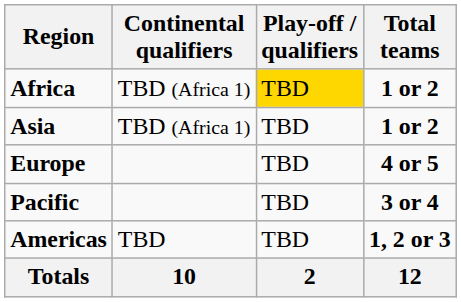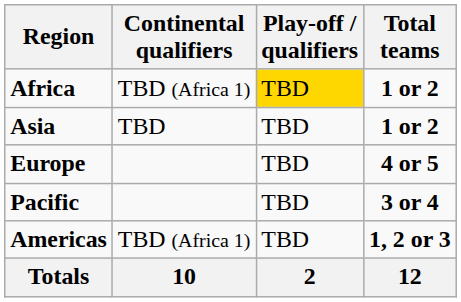Asia | Continental qualifiers: TBD (Africa 1) -> TBD
Americas | Continental qualifiers: TBD -> TBD (Africa 1)
